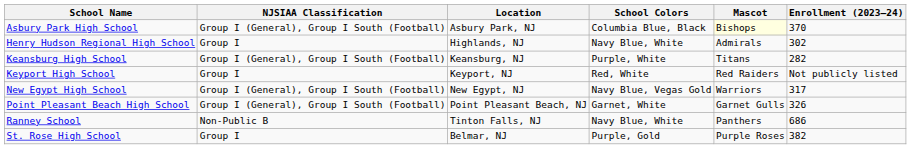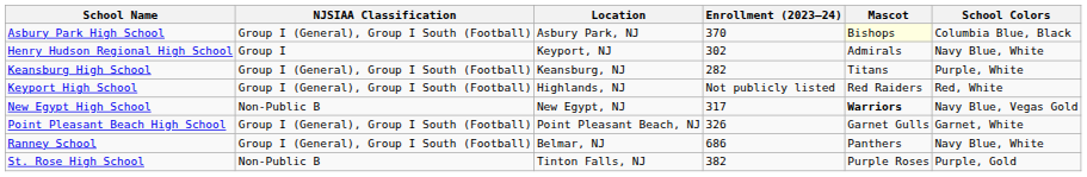columns swapped: Enrollment (2023–24) <-> School Colors
Henry Hudson Regional High School | Location: Highlands, NJ -> Keyport, NJ
Keyport High School | NJSIAA Classification: Group I -> Group I (General), Group I South (Football)
Keyport High School | Location: Keyport, NJ -> Highlands, NJ
New Egypt High School | NJSIAA Classification: Group I (General), Group I South (Football) -> Non-Public B
New Egypt High School | Mascot: normal -> bold
Ranney School | NJSIAA Classification: Non-Public B -> Group I (General), Group I South (Football)
Ranney School | Location: Tinton Falls, NJ -> Belmar, NJ
St. Rose High School | NJSIAA Classification: Group I -> Non-Public B
St. Rose High School | Location: Belmar, NJ -> Tinton Falls, NJ
